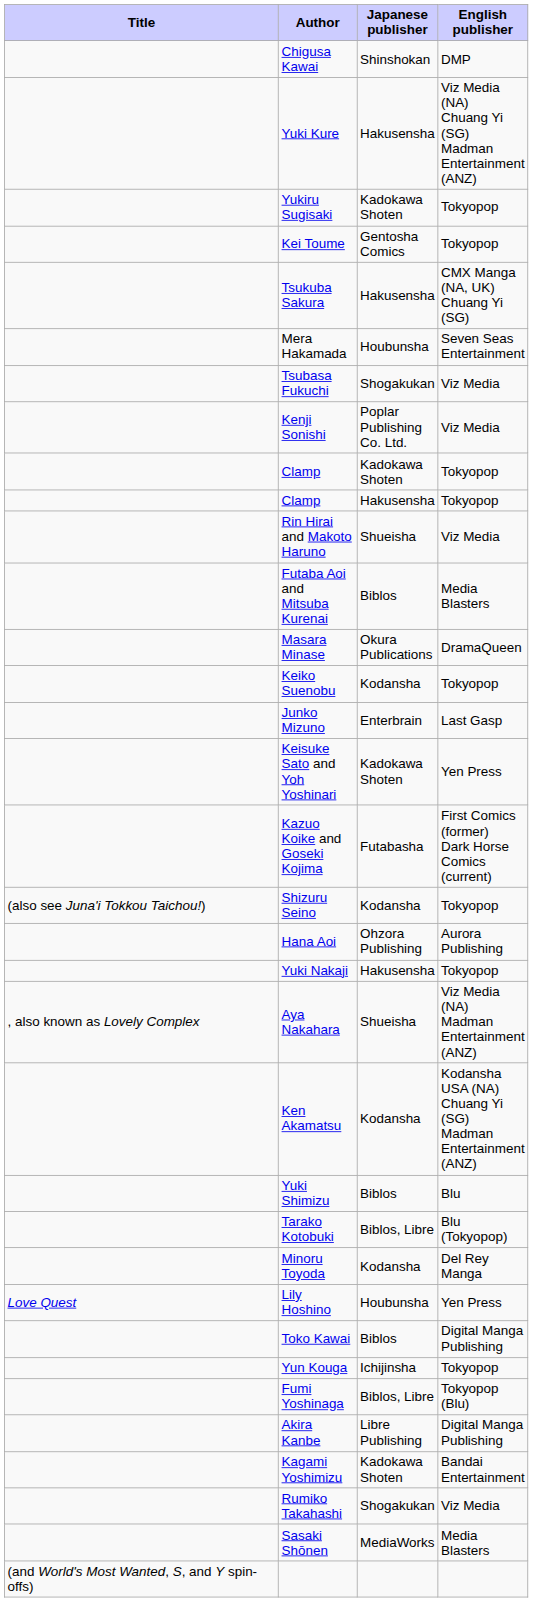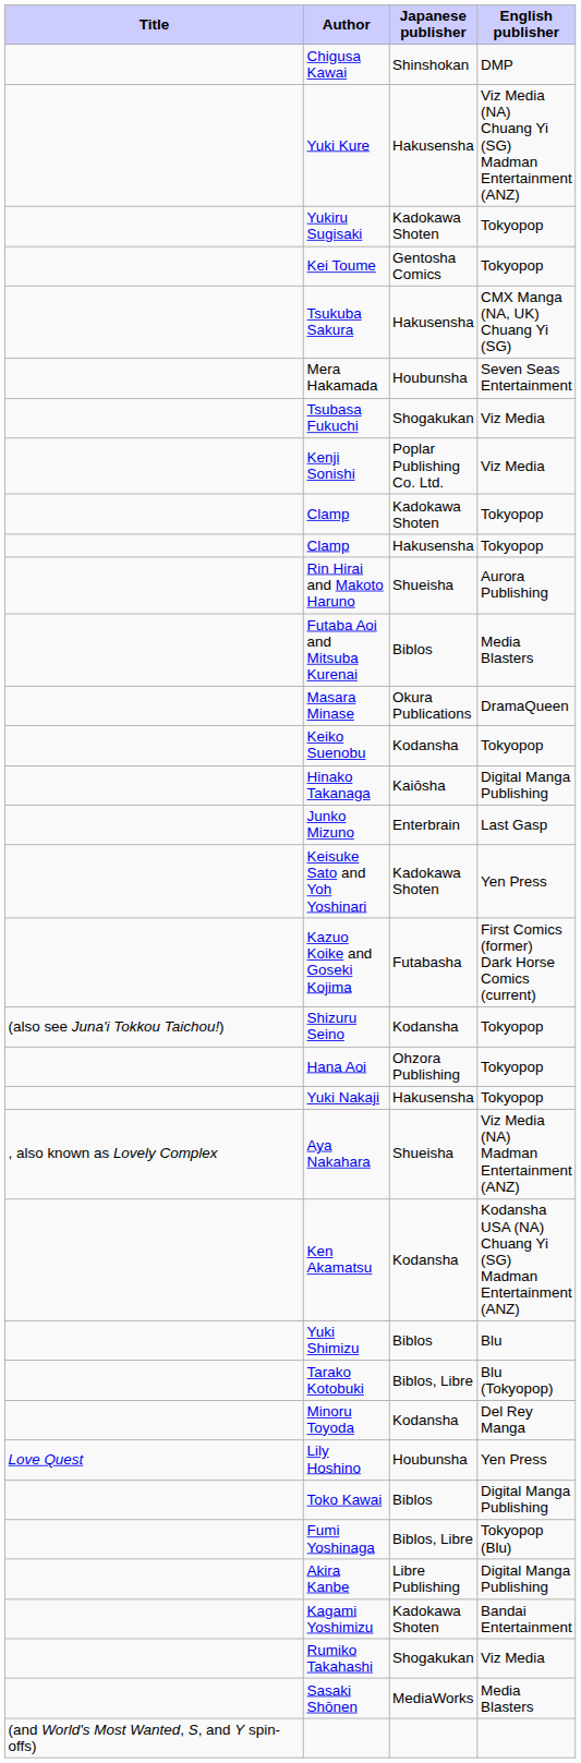Rin Hirai and Makoto Haruno | English publisher: Viz Media -> Aurora Publishing
+ row: Hinako Takanaga | Kaiōsha | Digital Manga Publishing
Hana Aoi | English publisher: Aurora Publishing -> Tokyopop
- row: Yun Kouga | Ichijinsha | Tokyopop
